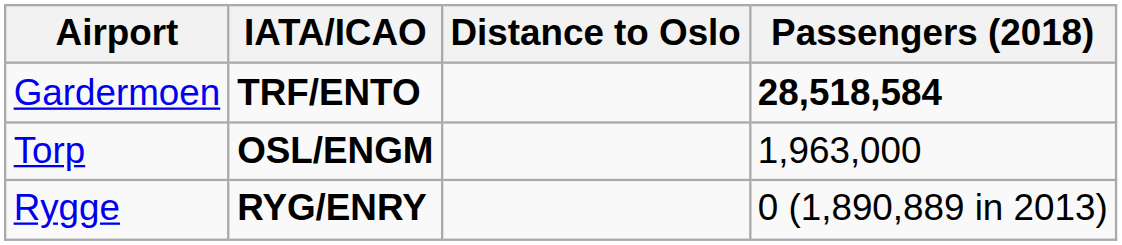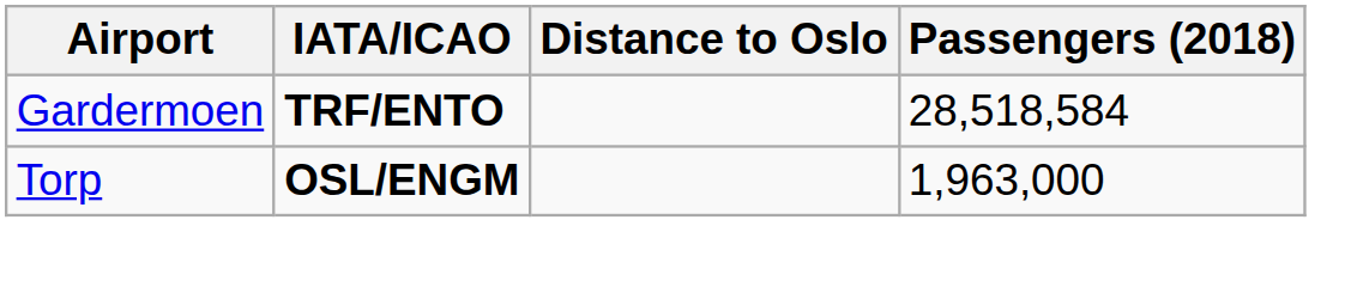Gardermoen | Passengers (2018): bold -> normal
- row: Rygge | RYG/ENRY | 0 (1,890,889 in 2013)
